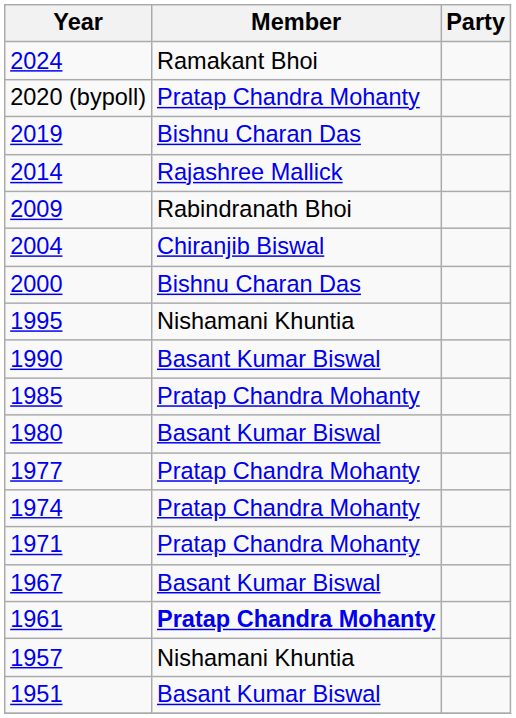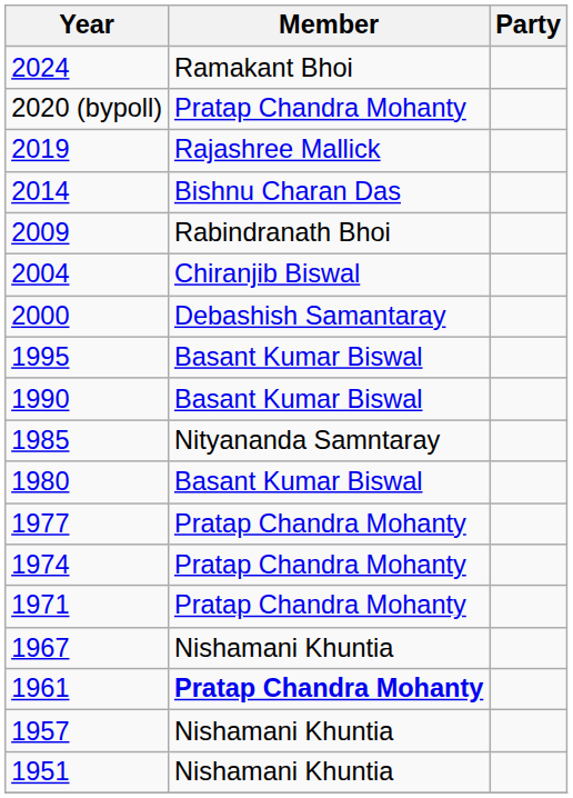2019 | Member: Bishnu Charan Das -> Rajashree Mallick
2014 | Member: Rajashree Mallick -> Bishnu Charan Das
2000 | Member: Bishnu Charan Das -> Debashish Samantaray
1995 | Member: Nishamani Khuntia -> Basant Kumar Biswal
1985 | Member: Pratap Chandra Mohanty -> Nityananda Samntaray
1967 | Member: Basant Kumar Biswal -> Nishamani Khuntia
1951 | Member: Basant Kumar Biswal -> Nishamani Khuntia
